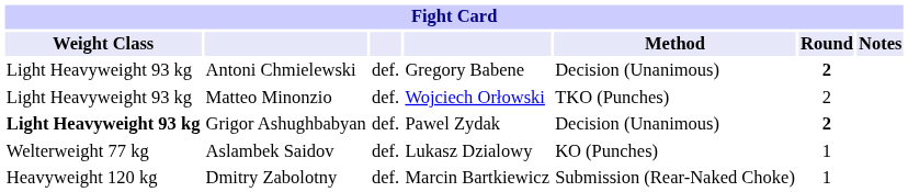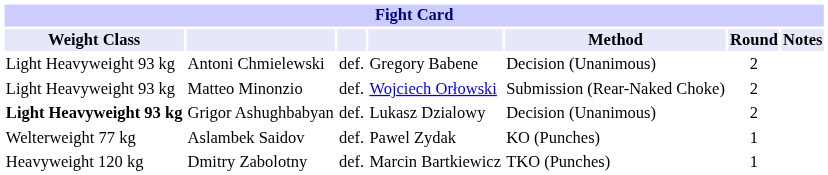Antoni Chmielewski | Round: bold -> normal
Matteo Minonzio | Method: TKO (Punches) -> Submission (Rear-Naked Choke)
Grigor Ashughbabyan | column 4: Pawel Zydak -> Lukasz Dzialowy
Grigor Ashughbabyan | Round: bold -> normal
Aslambek Saidov | column 4: Lukasz Dzialowy -> Pawel Zydak
Dmitry Zabolotny | Method: Submission (Rear-Naked Choke) -> TKO (Punches)
